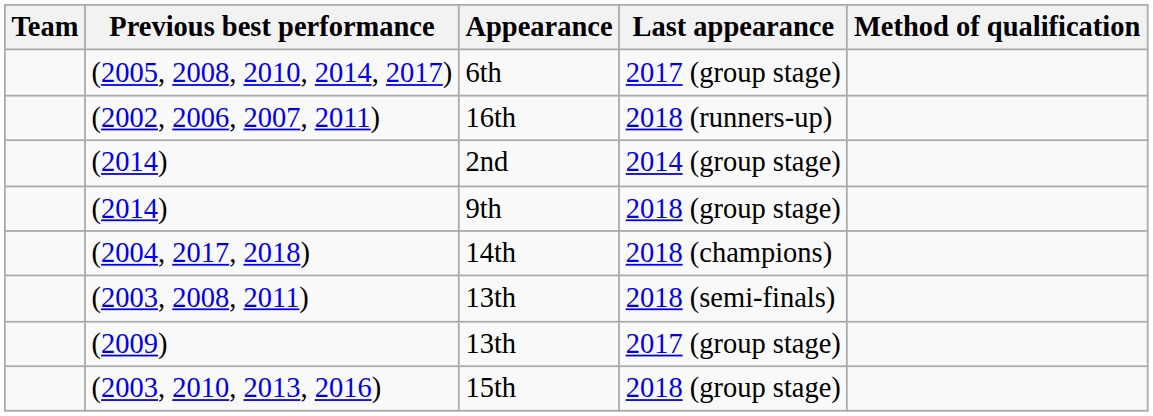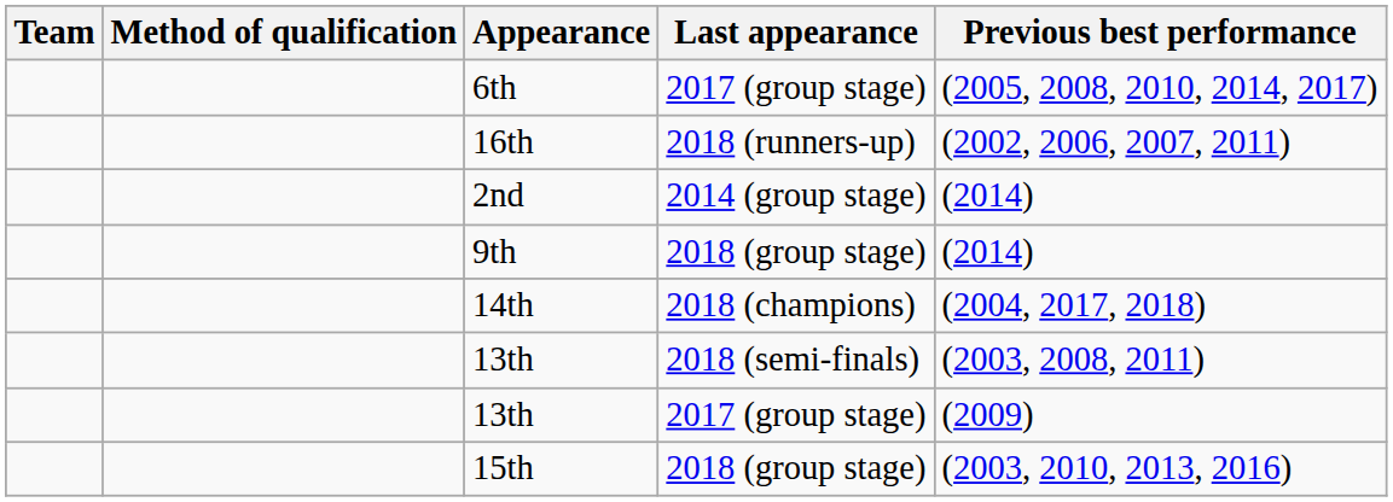columns swapped: Method of qualification <-> Previous best performance
